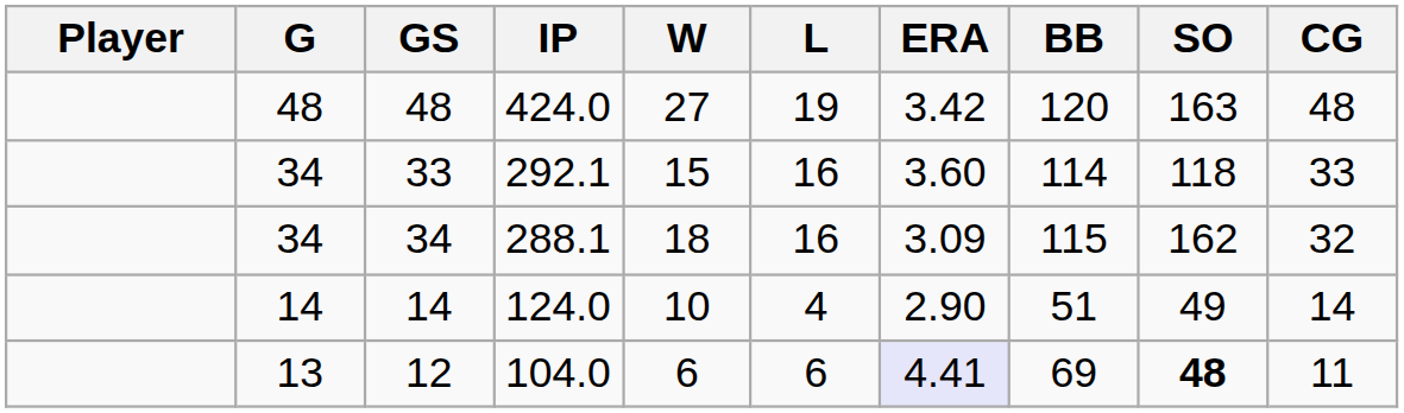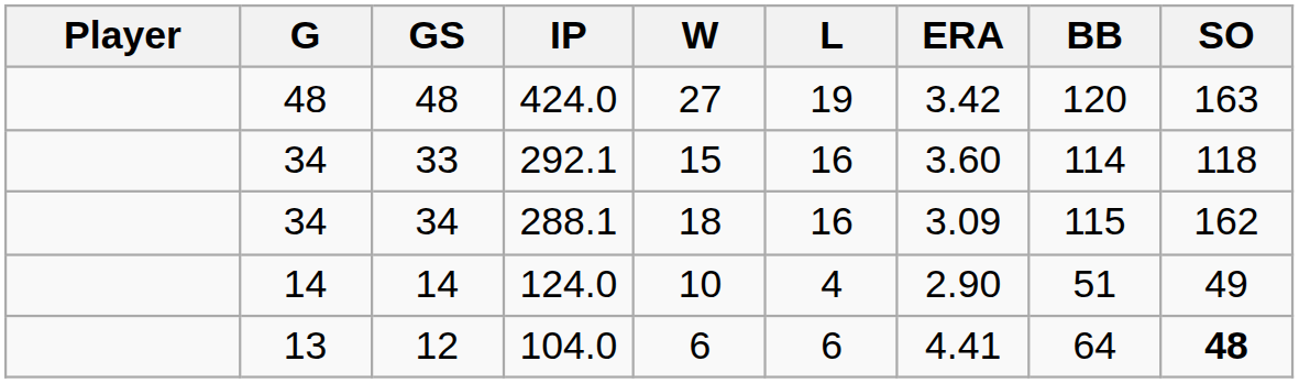- column: CG | 48 | 33 | 32 | 14 | 11
12 | ERA: lavender background -> no background
12 | BB: 69 -> 64
